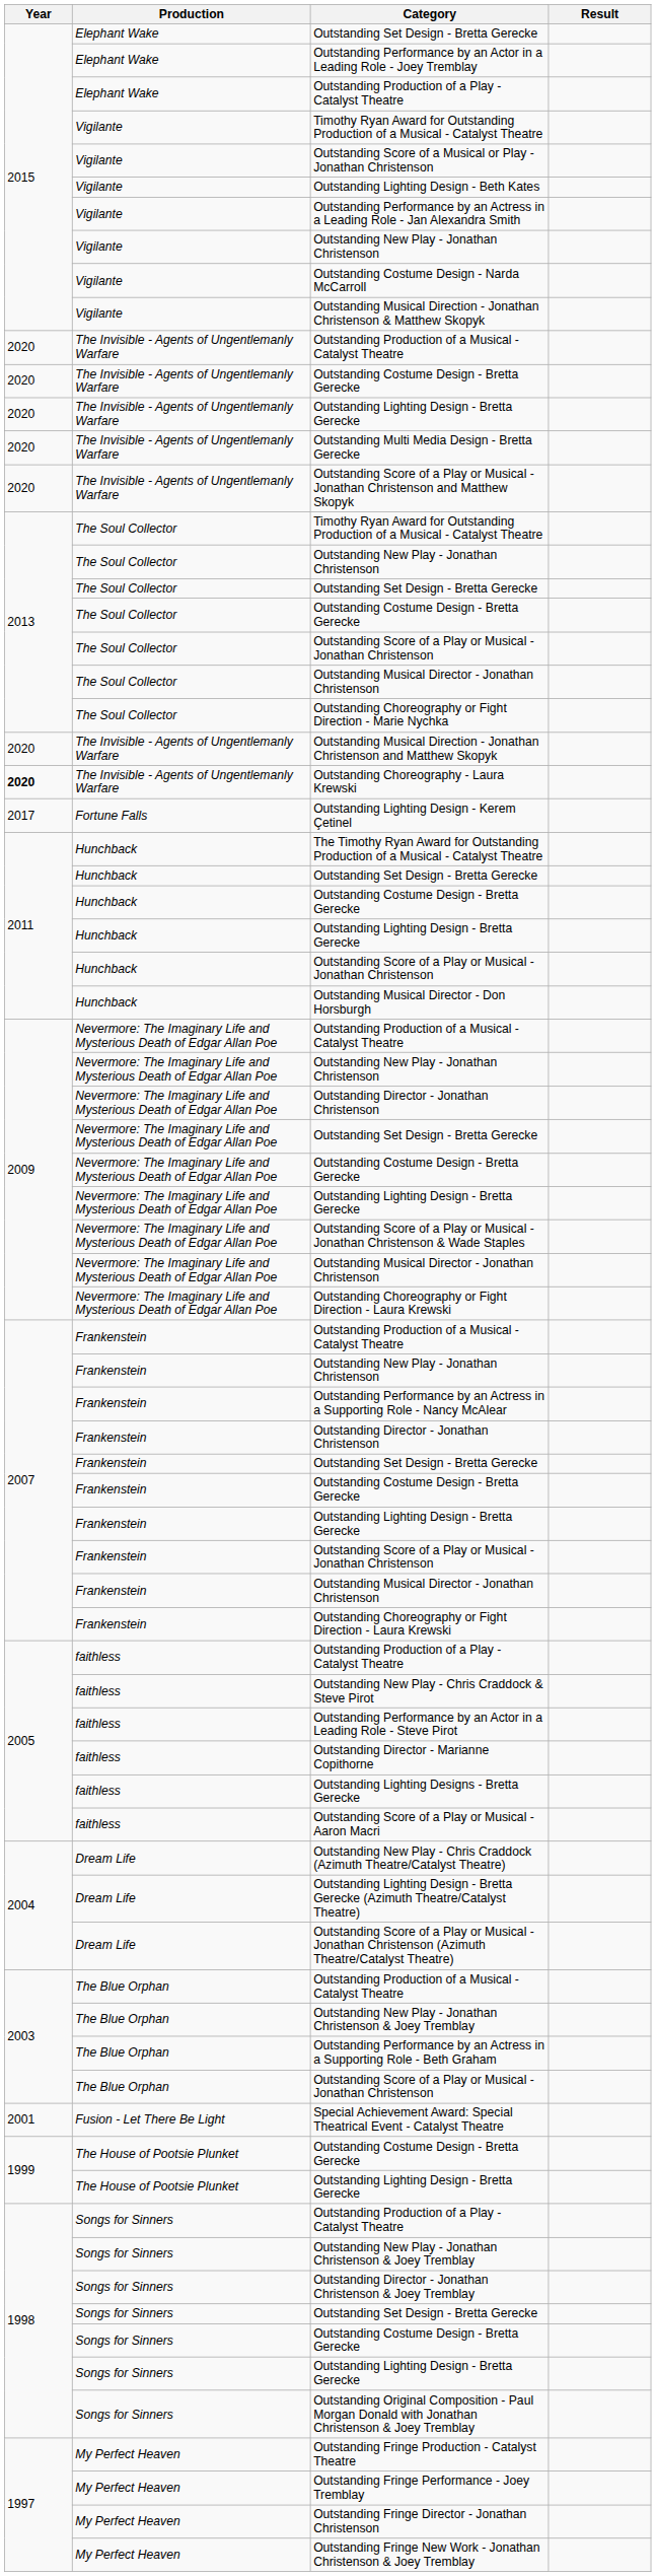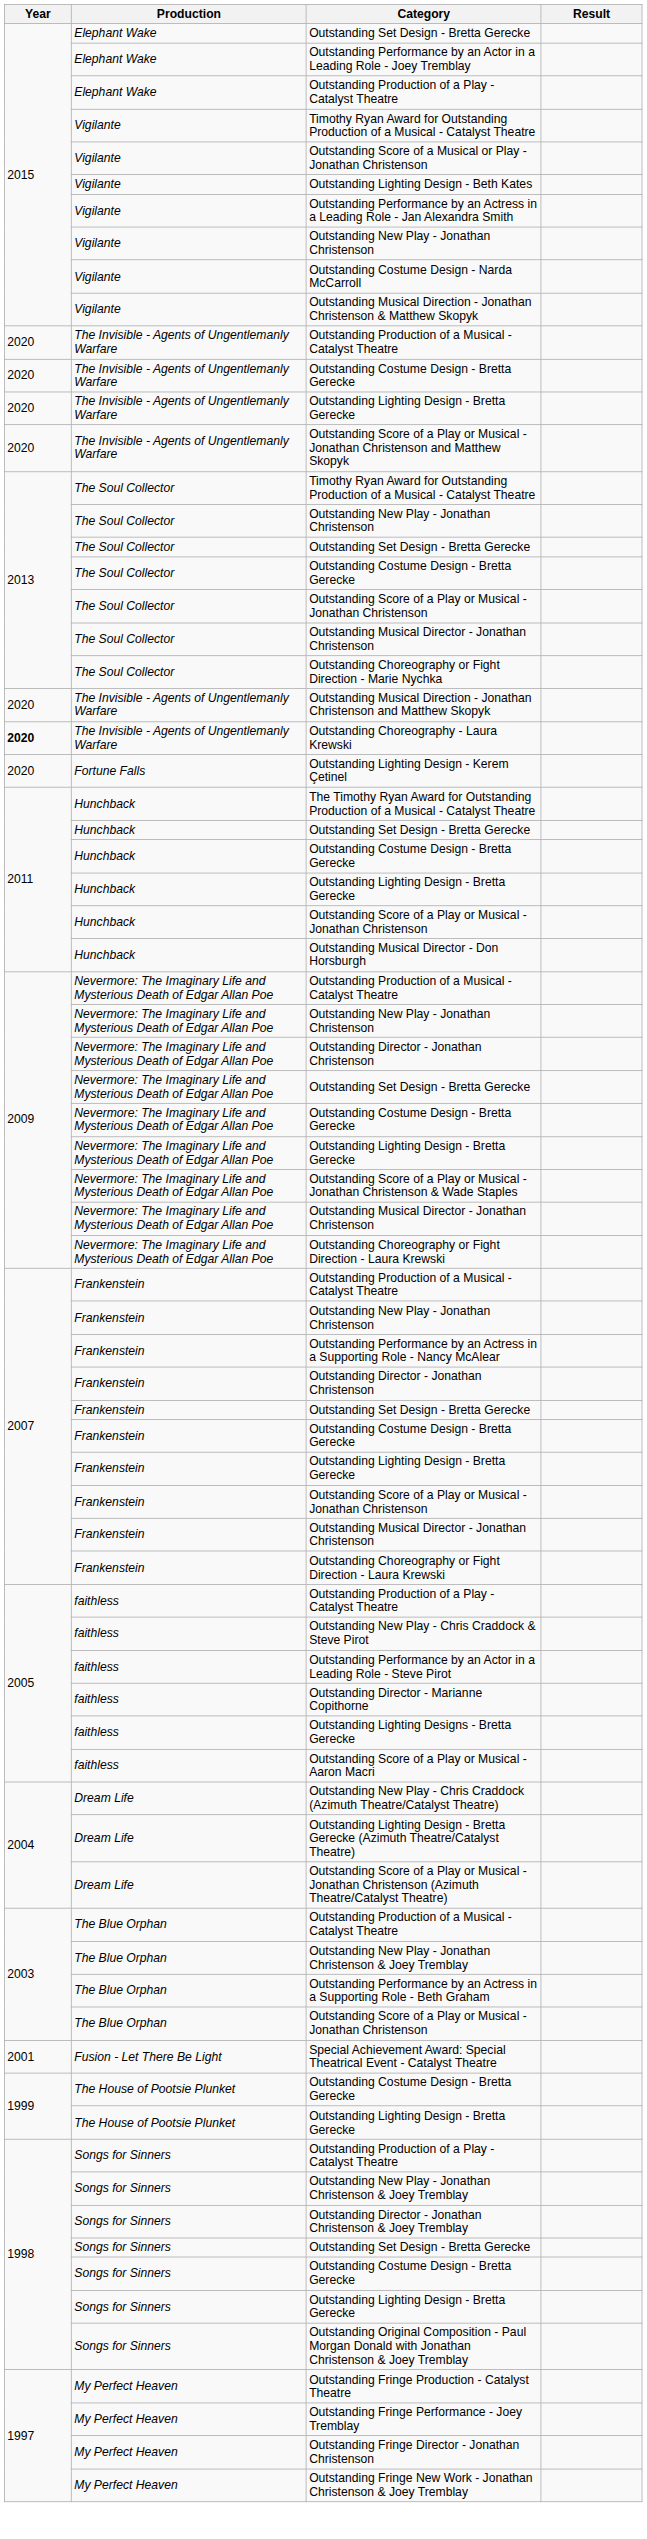- row: 2020 | The Invisible - Agents of Ungentlemanly Warfare | Outstanding Multi Media Design - Bretta Gerecke
Outstanding Lighting Design - Kerem Çetinel | Year: 2017 -> 2020
